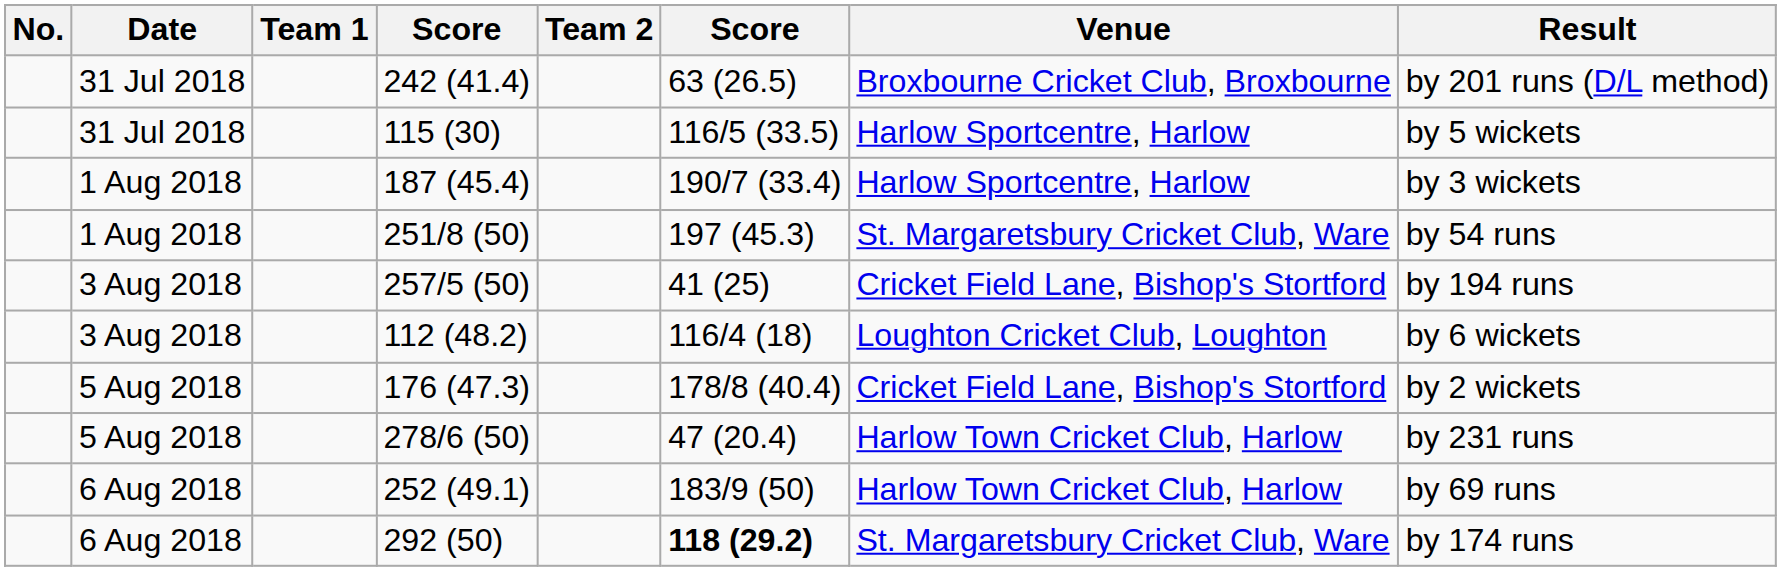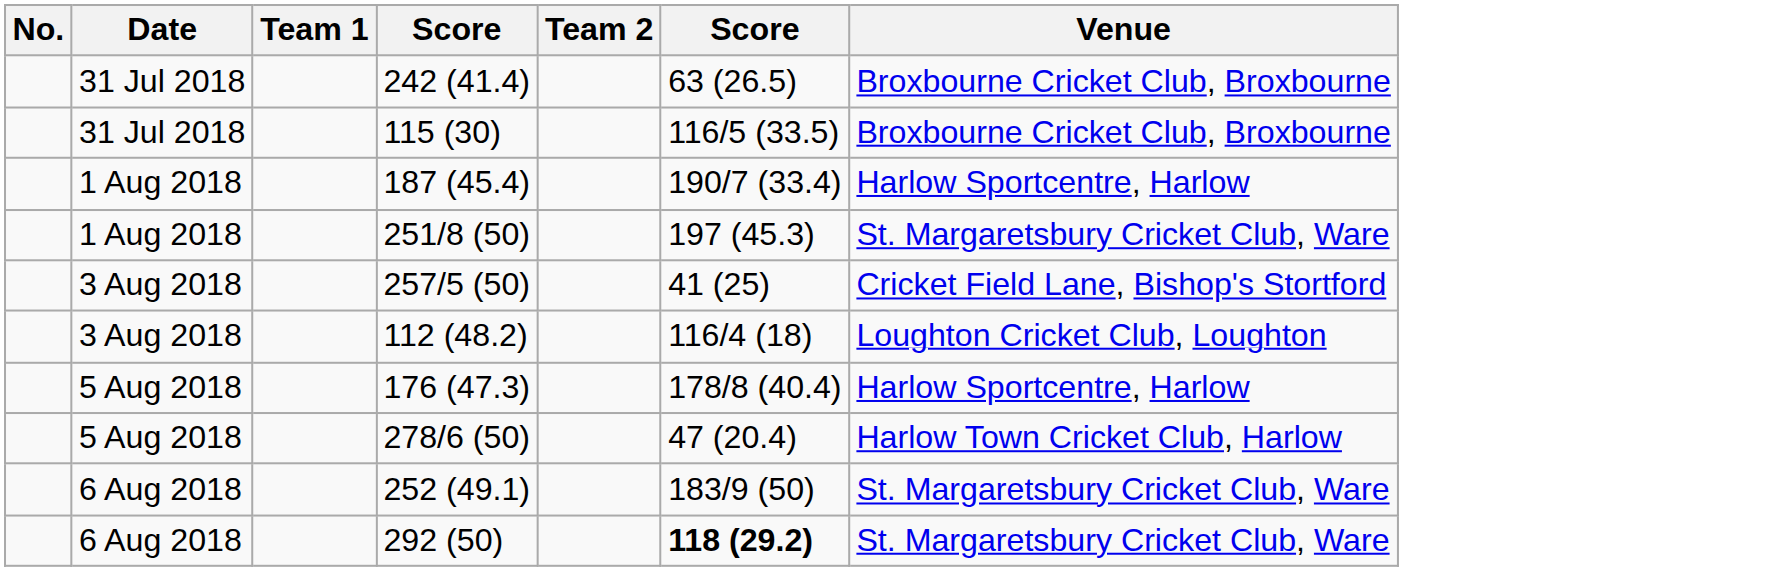- column: Result | by 201 runs (D/L method) | by 5 wickets | by 3 wickets | by 54 runs | by 194 runs | by 6 wickets | by 2 wickets | by 231 runs | by 69 runs | by 174 runs
115 (30) | Venue: Harlow Sportcentre, Harlow -> Broxbourne Cricket Club, Broxbourne
176 (47.3) | Venue: Cricket Field Lane, Bishop's Stortford -> Harlow Sportcentre, Harlow
252 (49.1) | Venue: Harlow Town Cricket Club, Harlow -> St. Margaretsbury Cricket Club, Ware
